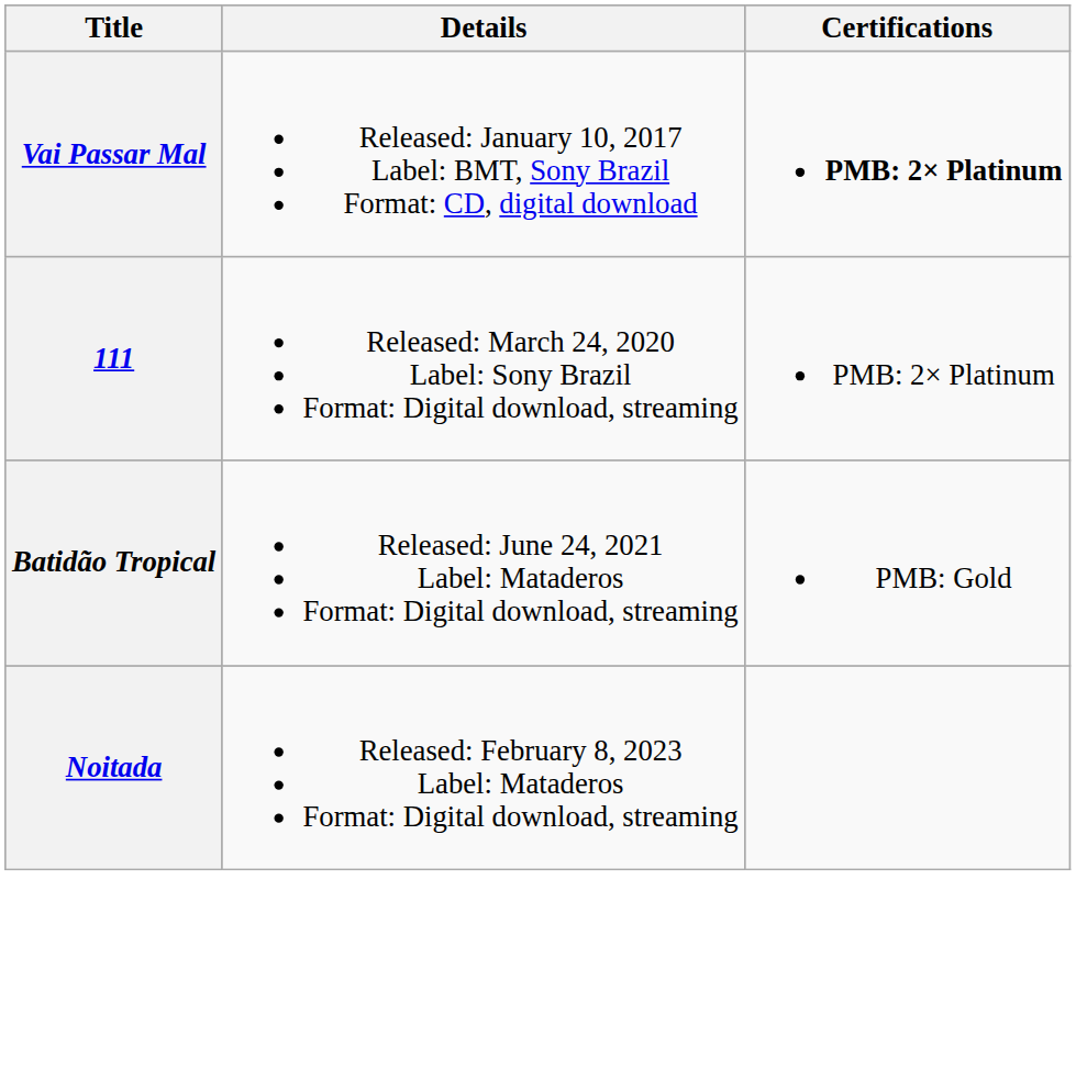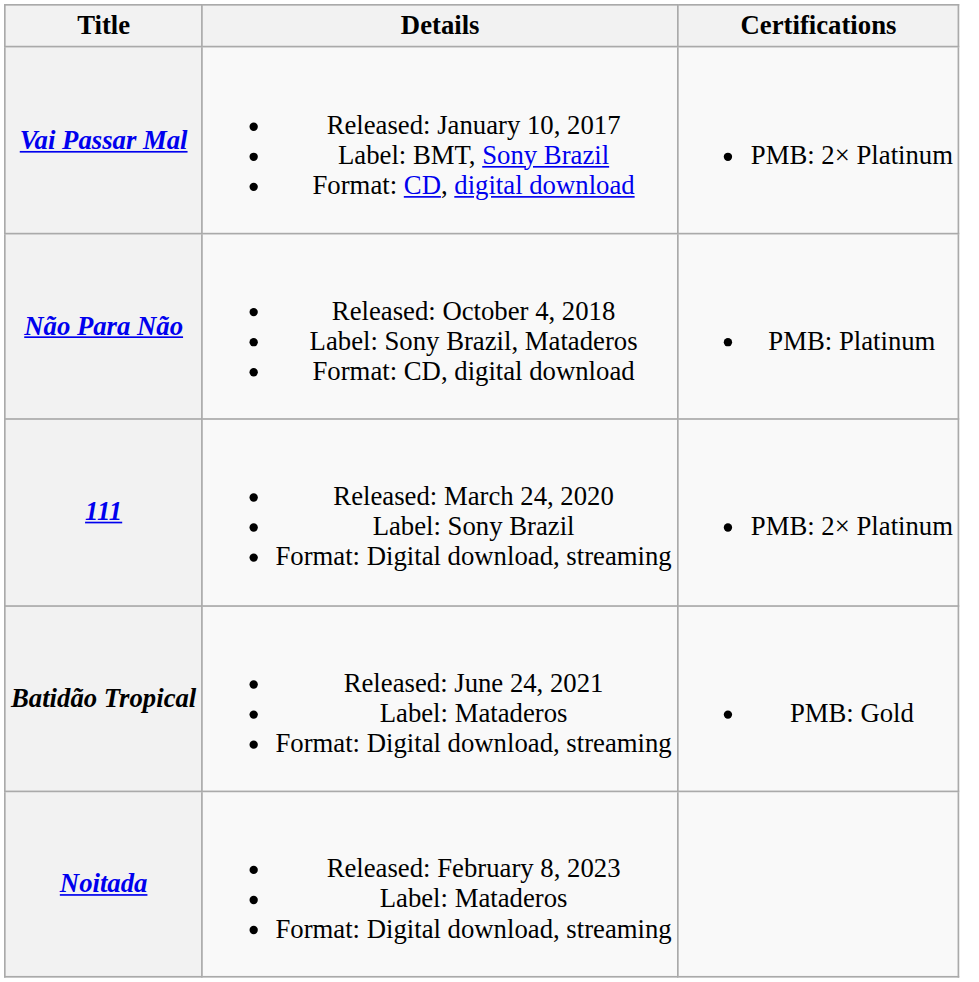Vai Passar Mal | Certifications: bold -> normal
+ row: Não Para Não | Released: October 4, 2018 Label: Sony Brazil, Mataderos Format: CD, digital download | PMB: Platinum
